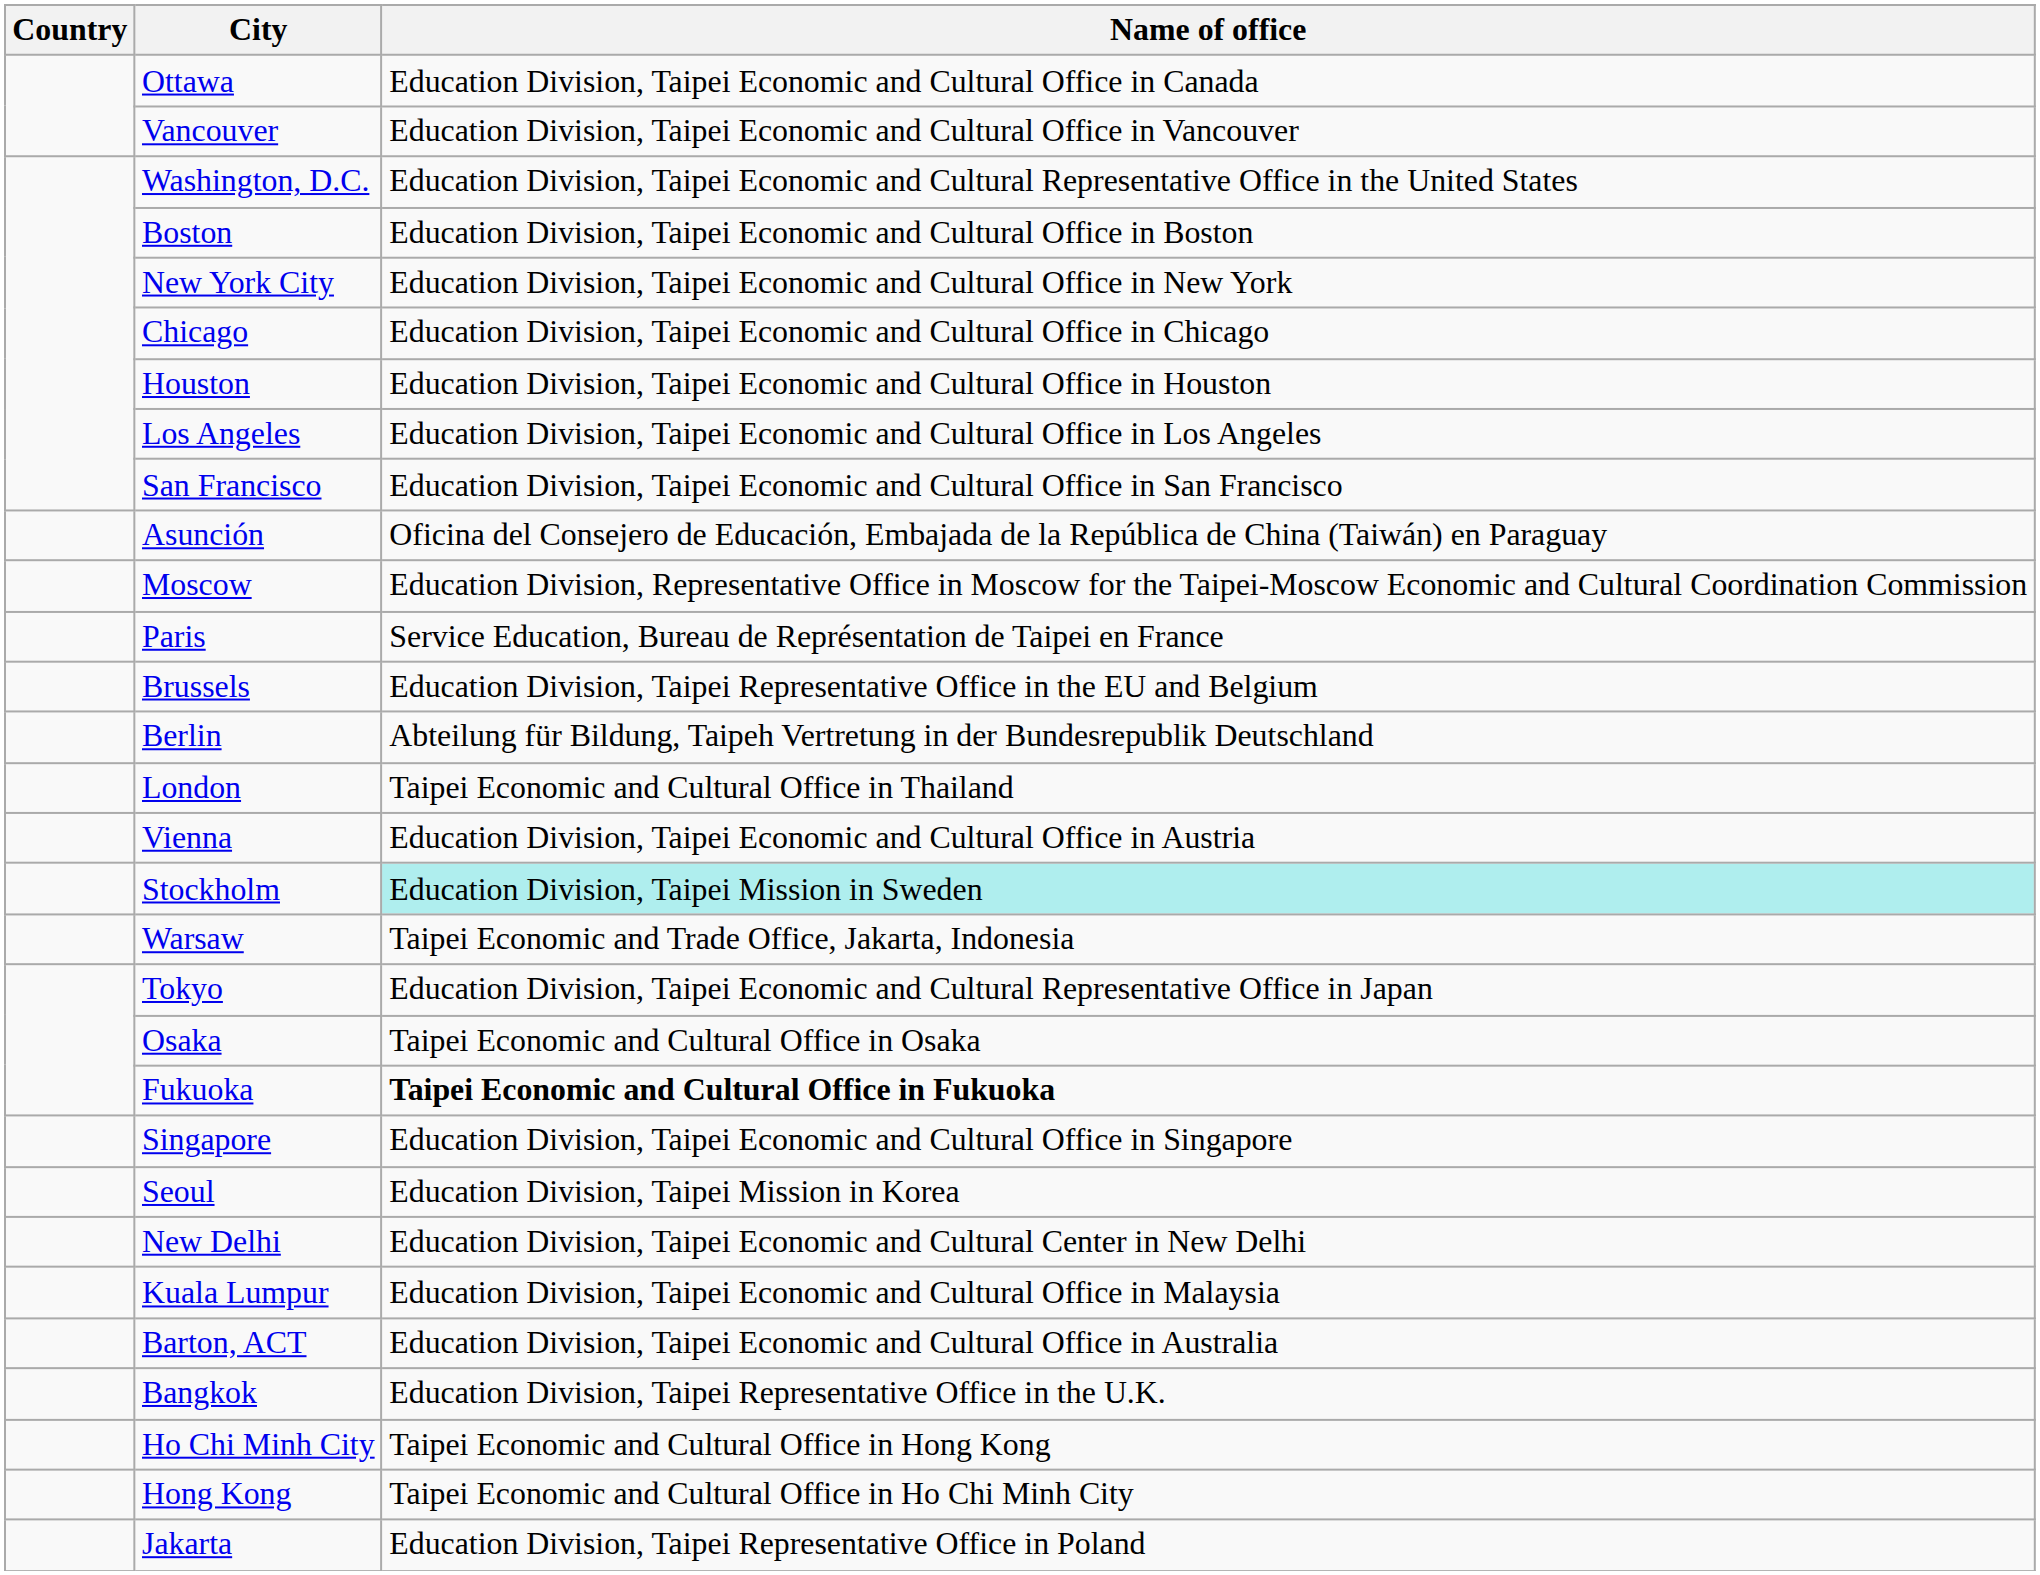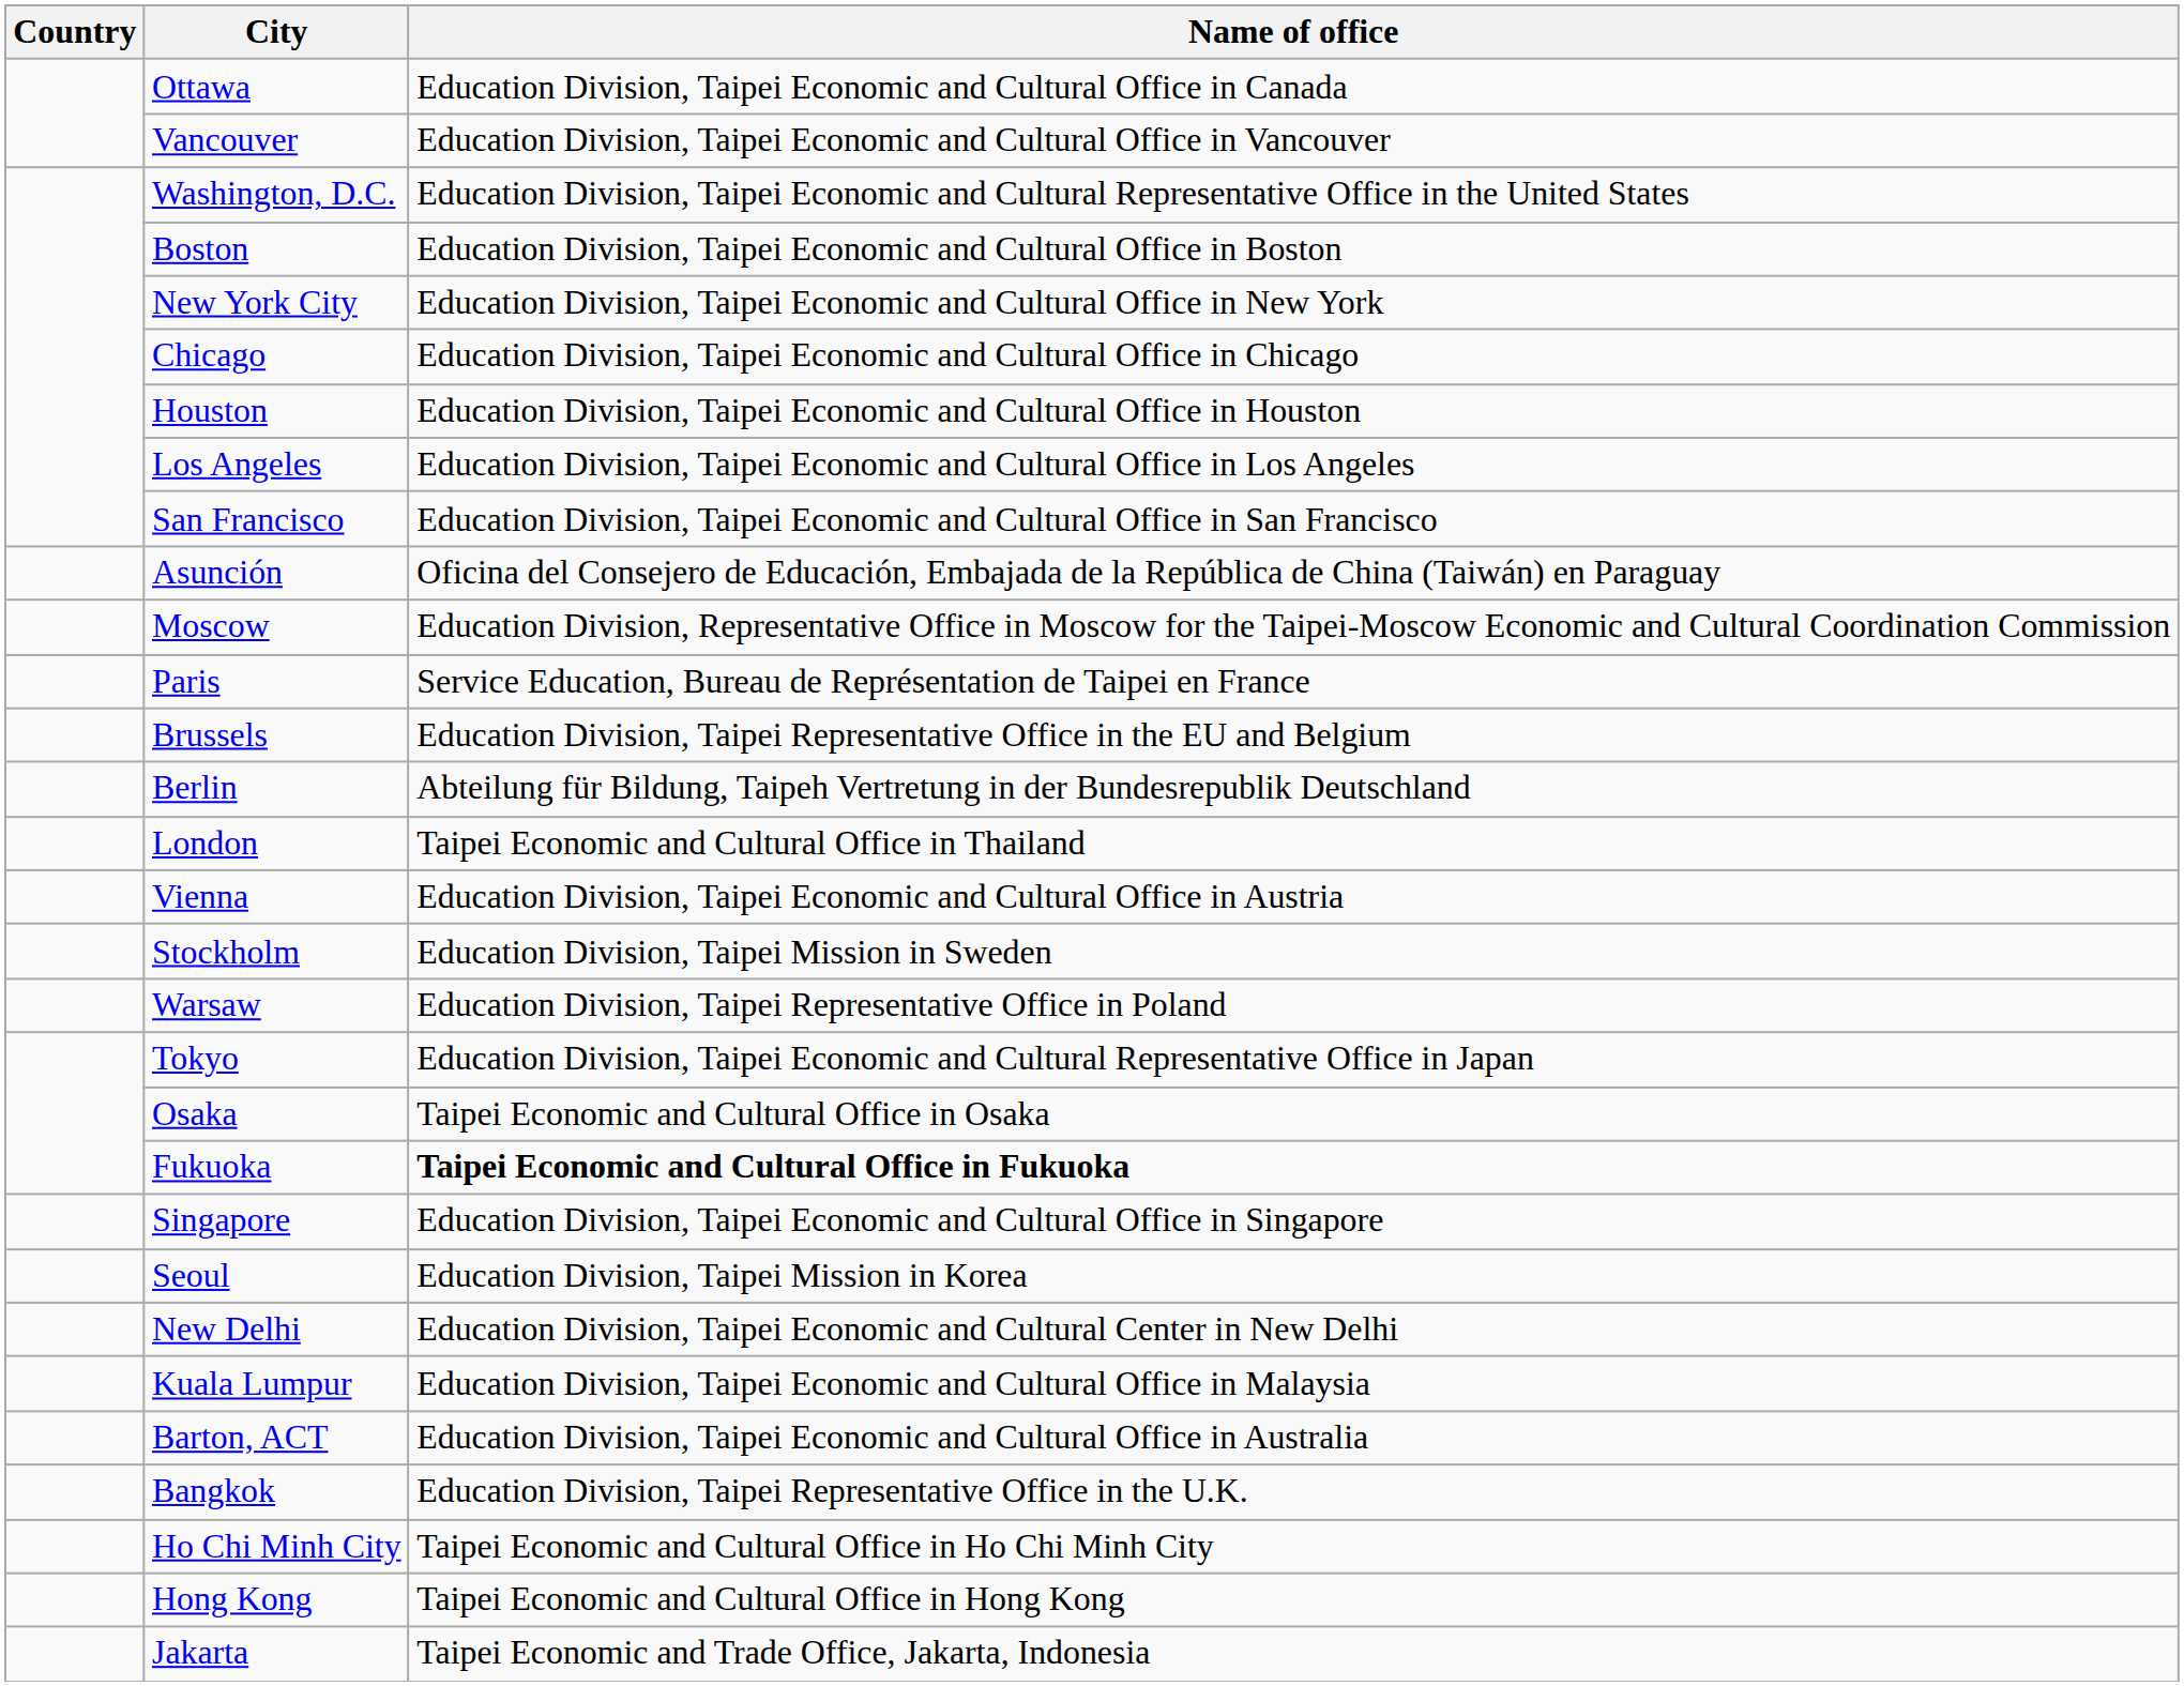Stockholm | Name of office: paleturquoise background -> no background
Warsaw | Name of office: Taipei Economic and Trade Office, Jakarta, Indonesia -> Education Division, Taipei Representative Office in Poland
Ho Chi Minh City | Name of office: Taipei Economic and Cultural Office in Hong Kong -> Taipei Economic and Cultural Office in Ho Chi Minh City
Hong Kong | Name of office: Taipei Economic and Cultural Office in Ho Chi Minh City -> Taipei Economic and Cultural Office in Hong Kong
Jakarta | Name of office: Education Division, Taipei Representative Office in Poland -> Taipei Economic and Trade Office, Jakarta, Indonesia
